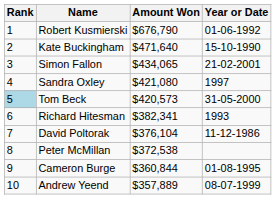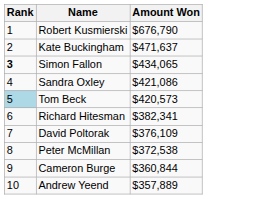- column: Year or Date | 01-06-1992 | 15-10-1990 | 21-02-2001 | 1997 | 31-05-2000 | 1993 | 11-12-1986 | 01-08-1995 | 08-07-1999
Kate Buckingham | Amount Won: $471,640 -> $471,637
Simon Fallon | Rank: normal -> bold
Sandra Oxley | Amount Won: $421,080 -> $421,086
David Poltorak | Amount Won: $376,104 -> $376,109
